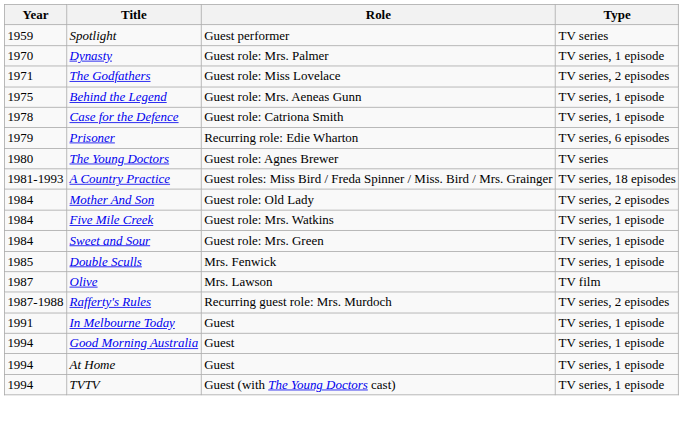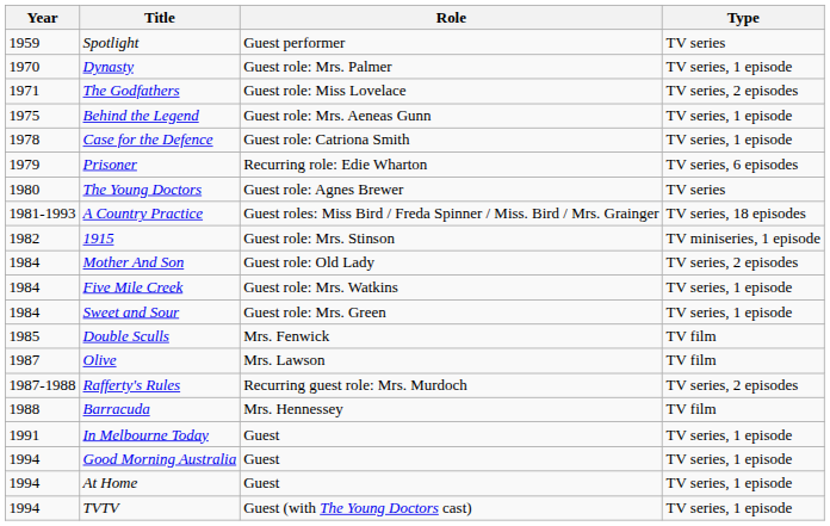+ row: 1982 | 1915 | Guest role: Mrs. Stinson | TV miniseries, 1 episode
Double Sculls | Type: TV series, 1 episode -> TV film
+ row: 1988 | Barracuda | Mrs. Hennessey | TV film
